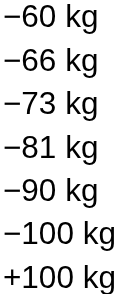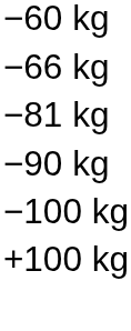- row: −73 kg
